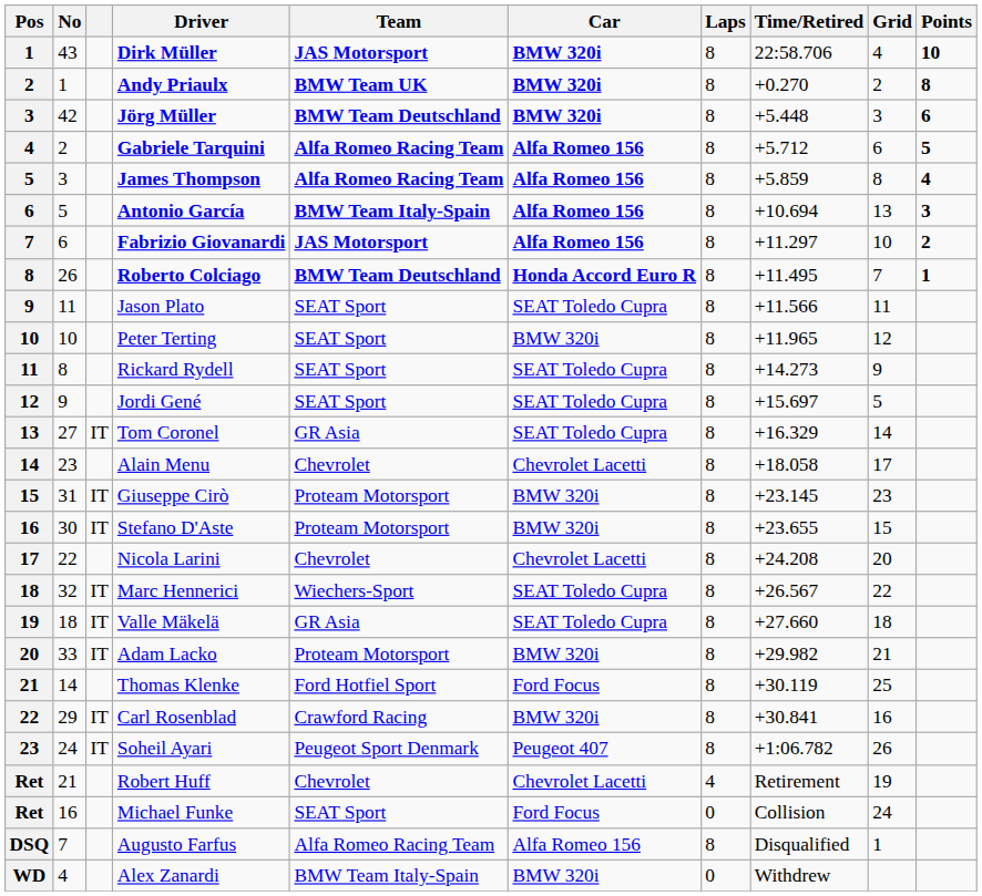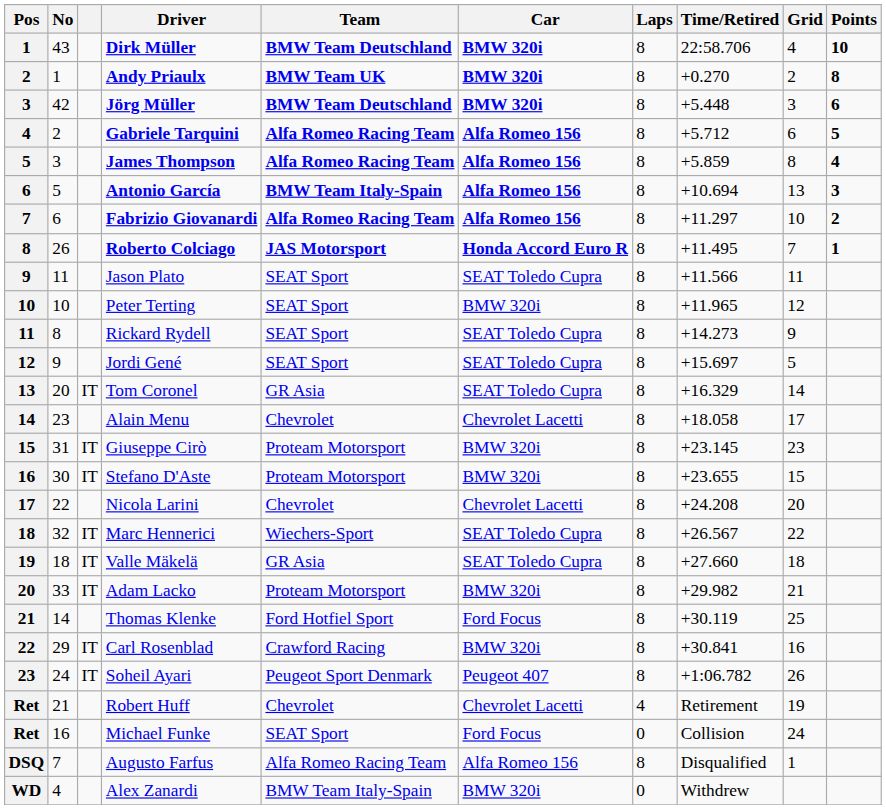Dirk Müller | Team: JAS Motorsport -> BMW Team Deutschland
Fabrizio Giovanardi | Team: JAS Motorsport -> Alfa Romeo Racing Team
Roberto Colciago | Team: BMW Team Deutschland -> JAS Motorsport
Tom Coronel | No: 27 -> 20
